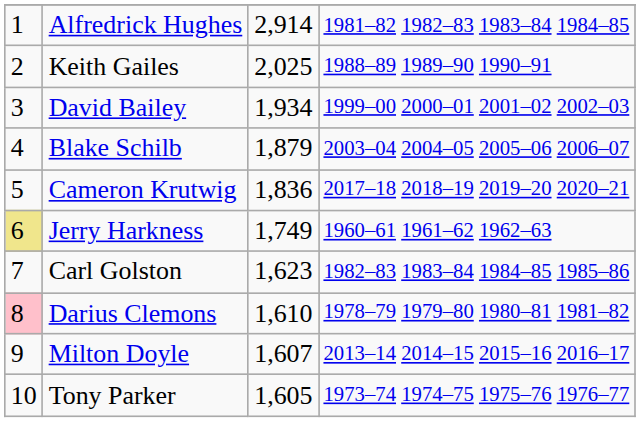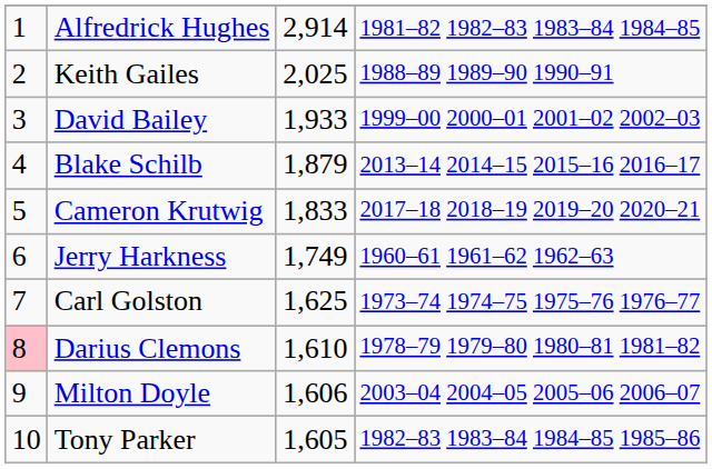David Bailey | column 3: 1,934 -> 1,933
Blake Schilb | column 4: 2003–04 2004–05 2005–06 2006–07 -> 2013–14 2014–15 2015–16 2016–17
Cameron Krutwig | column 3: 1,836 -> 1,833
Jerry Harkness | column 1: khaki background -> no background
Carl Golston | column 3: 1,623 -> 1,625
Carl Golston | column 4: 1982–83 1983–84 1984–85 1985–86 -> 1973–74 1974–75 1975–76 1976–77
Milton Doyle | column 3: 1,607 -> 1,606
Milton Doyle | column 4: 2013–14 2014–15 2015–16 2016–17 -> 2003–04 2004–05 2005–06 2006–07
Tony Parker | column 4: 1973–74 1974–75 1975–76 1976–77 -> 1982–83 1983–84 1984–85 1985–86
